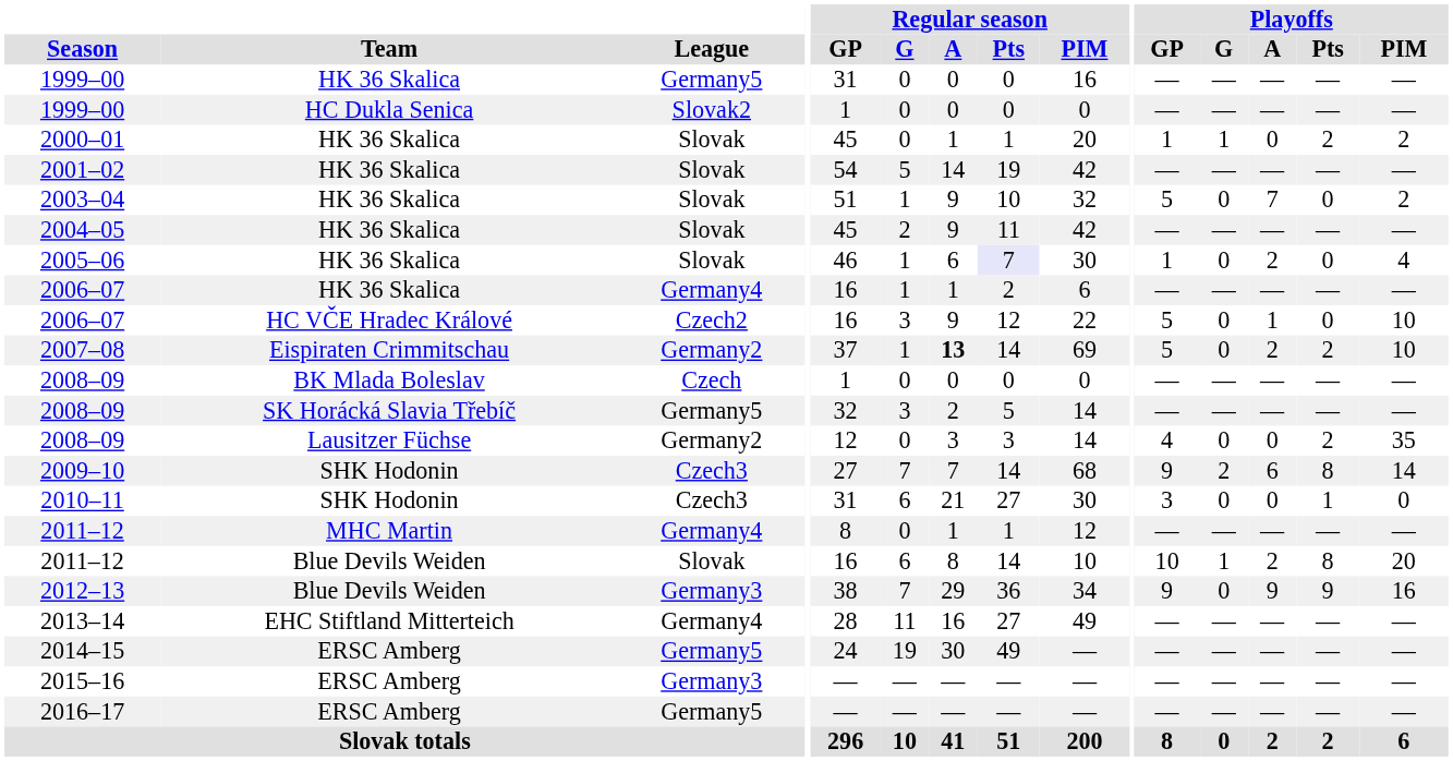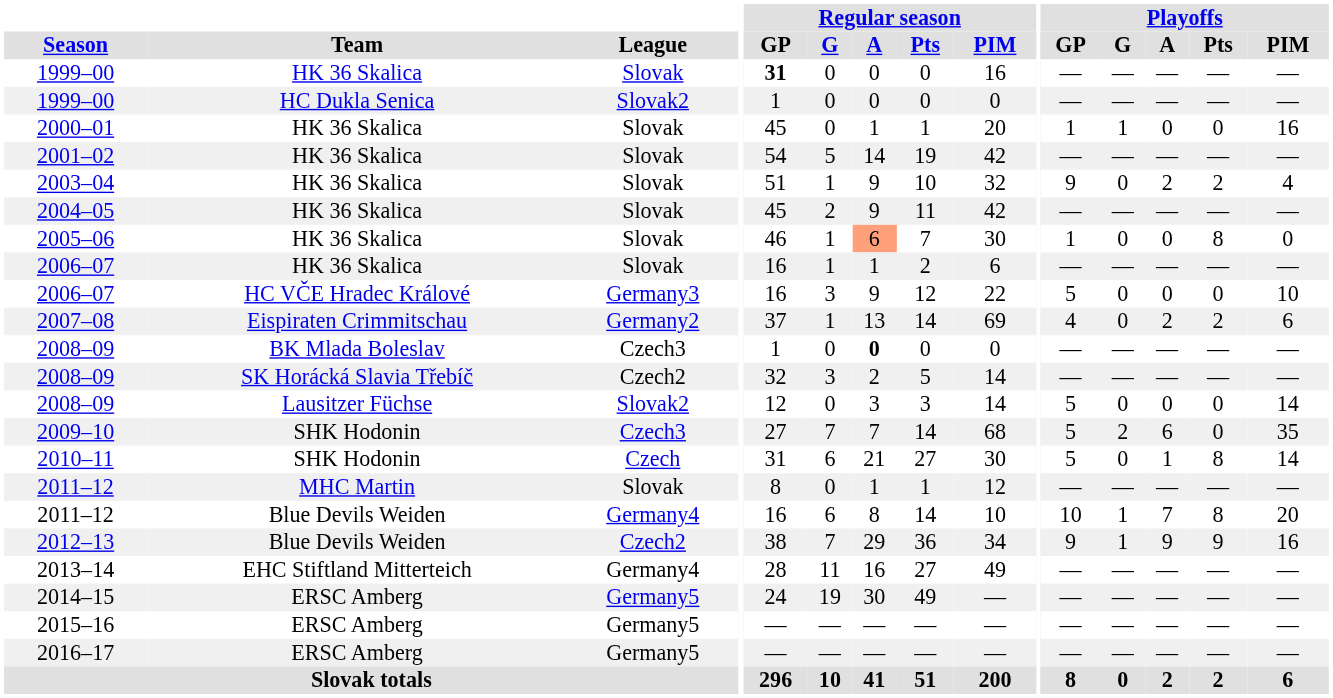1999–00 / HK 36 Skalica | League: Germany5 -> Slovak
1999–00 / HK 36 Skalica | Regular season / GP: normal -> bold
2000–01 | Playoffs / Pts: 2 -> 0
2000–01 | Playoffs / PIM: 2 -> 16
2003–04 | Playoffs / GP: 5 -> 9
2003–04 | Playoffs / A: 7 -> 2
2003–04 | Playoffs / Pts: 0 -> 2
2003–04 | Playoffs / PIM: 2 -> 4
2005–06 | Regular season / A: no background -> lightsalmon background
2005–06 | Regular season / Pts: lavender background -> no background
2005–06 | Playoffs / A: 2 -> 0
2005–06 | Playoffs / Pts: 0 -> 8
2005–06 | Playoffs / PIM: 4 -> 0
2006–07 / HK 36 Skalica | League: Germany4 -> Slovak
2006–07 / HC VČE Hradec Králové | League: Czech2 -> Germany3
2006–07 / HC VČE Hradec Králové | Playoffs / A: 1 -> 0
2007–08 | Regular season / A: bold -> normal
2007–08 | Playoffs / GP: 5 -> 4
2007–08 | Playoffs / PIM: 10 -> 6
2008–09 / BK Mlada Boleslav | League: Czech -> Czech3
2008–09 / BK Mlada Boleslav | Regular season / A: normal -> bold
2008–09 / SK Horácká Slavia Třebíč | League: Germany5 -> Czech2
2008–09 / Lausitzer Füchse | League: Germany2 -> Slovak2
2008–09 / Lausitzer Füchse | Playoffs / GP: 4 -> 5
2008–09 / Lausitzer Füchse | Playoffs / Pts: 2 -> 0
2008–09 / Lausitzer Füchse | Playoffs / PIM: 35 -> 14
2009–10 | Playoffs / GP: 9 -> 5
2009–10 | Playoffs / Pts: 8 -> 0
2009–10 | Playoffs / PIM: 14 -> 35
2010–11 | League: Czech3 -> Czech
2010–11 | Playoffs / GP: 3 -> 5
2010–11 | Playoffs / A: 0 -> 1
2010–11 | Playoffs / Pts: 1 -> 8
2010–11 | Playoffs / PIM: 0 -> 14
2011–12 / MHC Martin | League: Germany4 -> Slovak
2011–12 / Blue Devils Weiden | League: Slovak -> Germany4
2011–12 / Blue Devils Weiden | Playoffs / A: 2 -> 7
2012–13 | League: Germany3 -> Czech2
2012–13 | Playoffs / G: 0 -> 1
2015–16 | League: Germany3 -> Germany5
